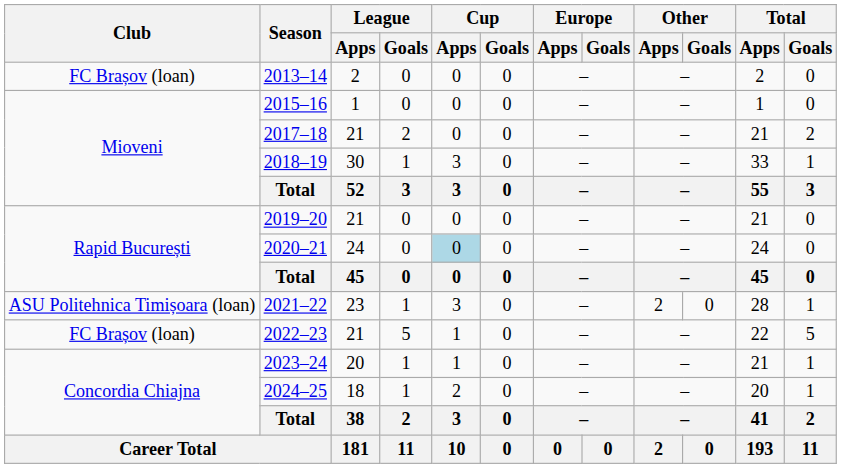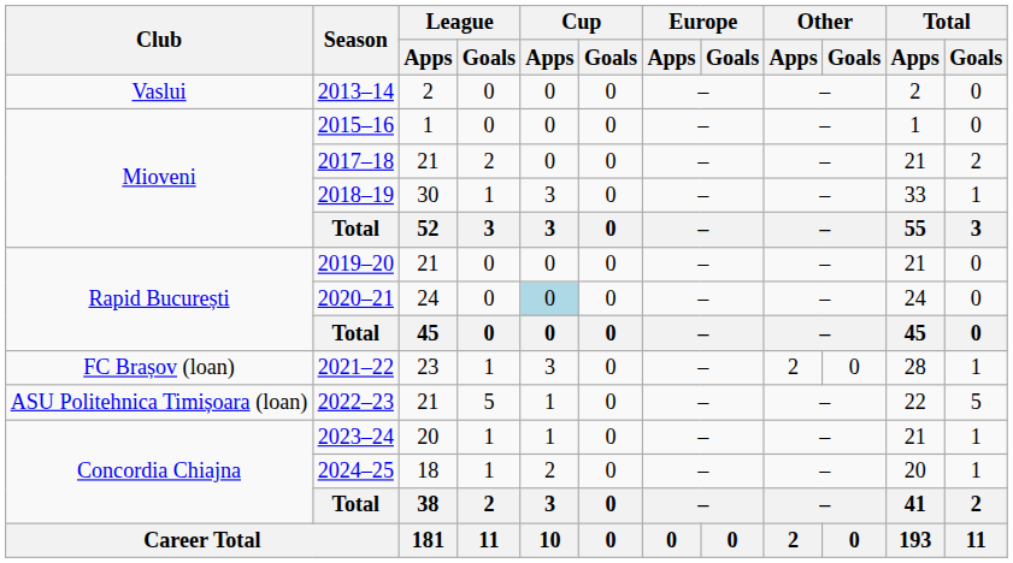2013–14 | Club: FC Brașov (loan) -> Vaslui
2021–22 | Club: ASU Politehnica Timișoara (loan) -> FC Brașov (loan)
2022–23 | Club: FC Brașov (loan) -> ASU Politehnica Timișoara (loan)
